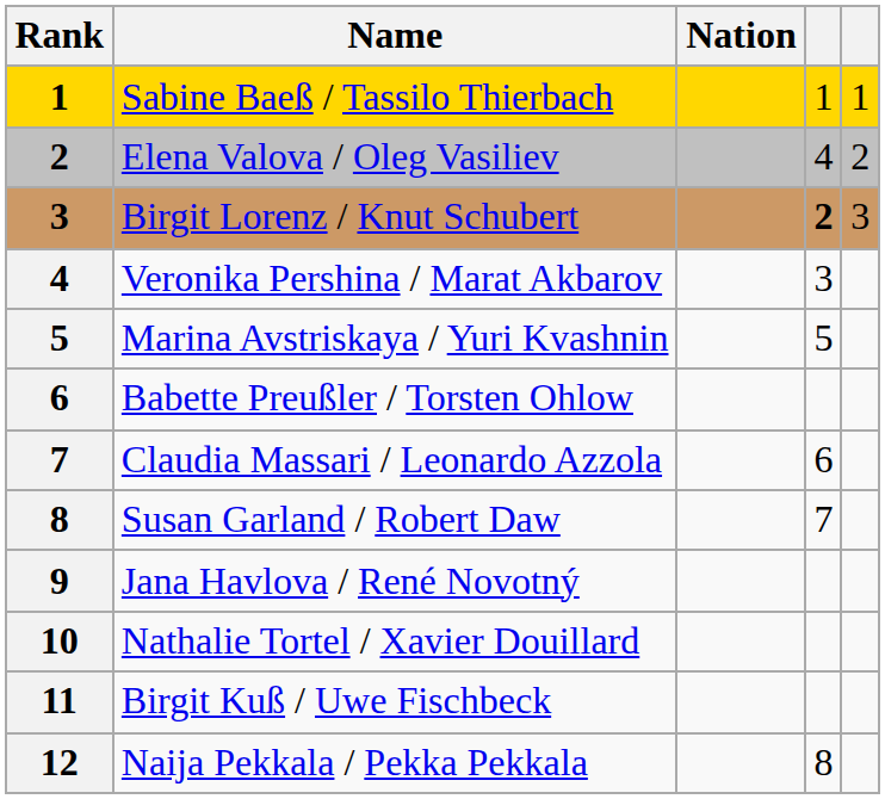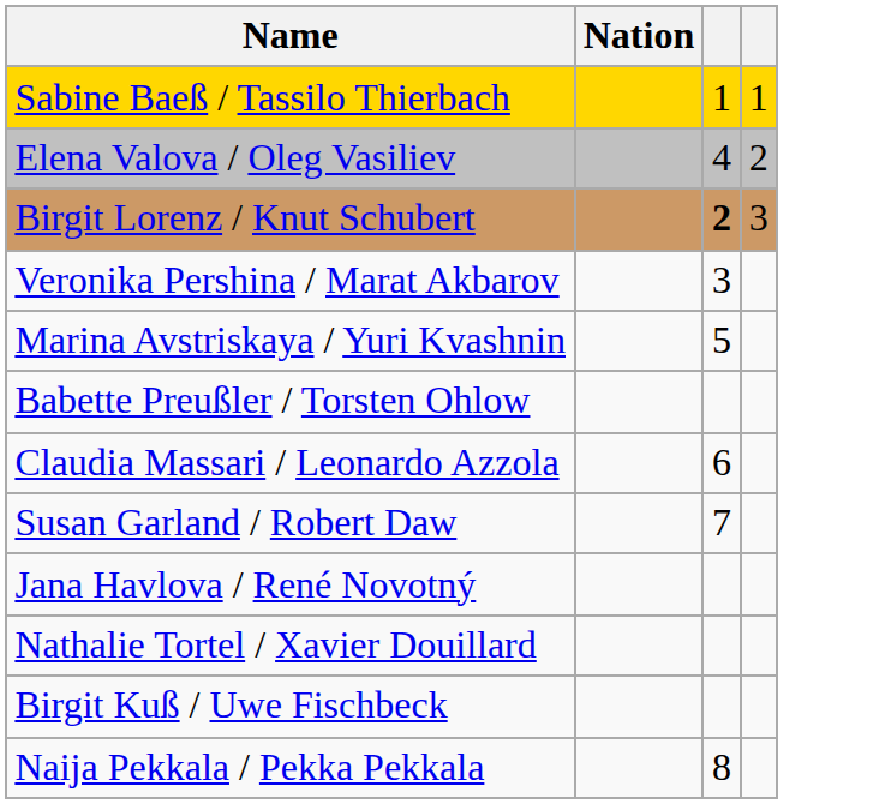- column: Rank | 1 | 2 | 3 | 4 | 5 | 6 | 7 | 8 | 9 | 10 | 11 | 12
